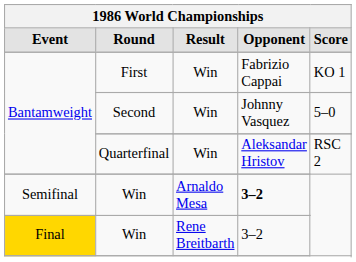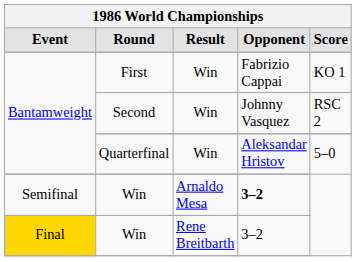Second | Score: 5–0 -> RSC 2
Quarterfinal | Score: RSC 2 -> 5–0
